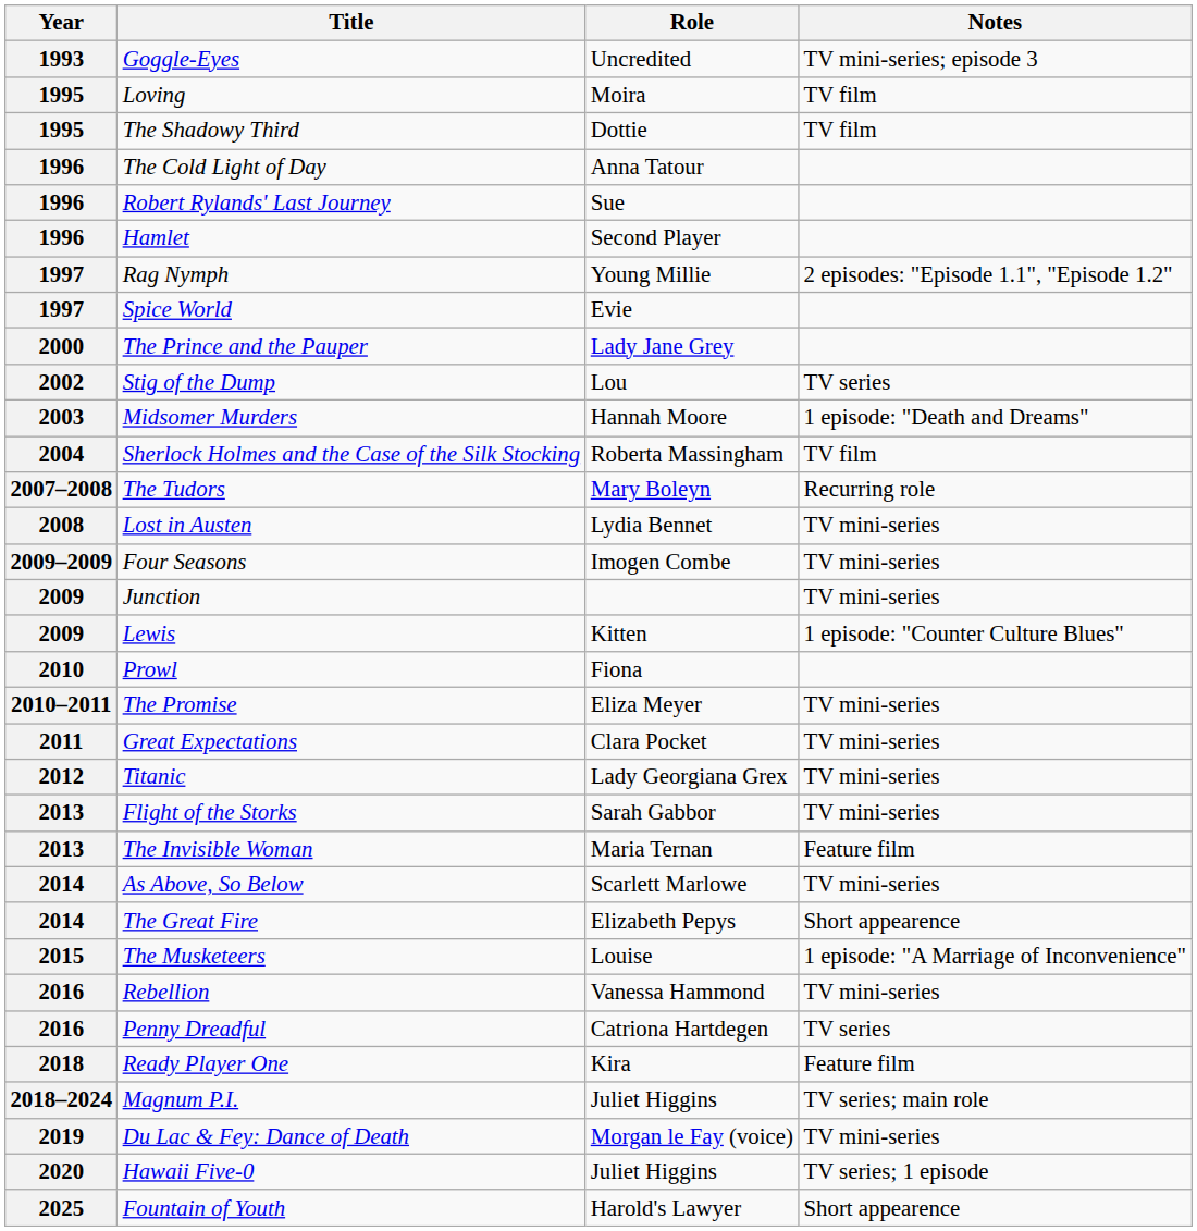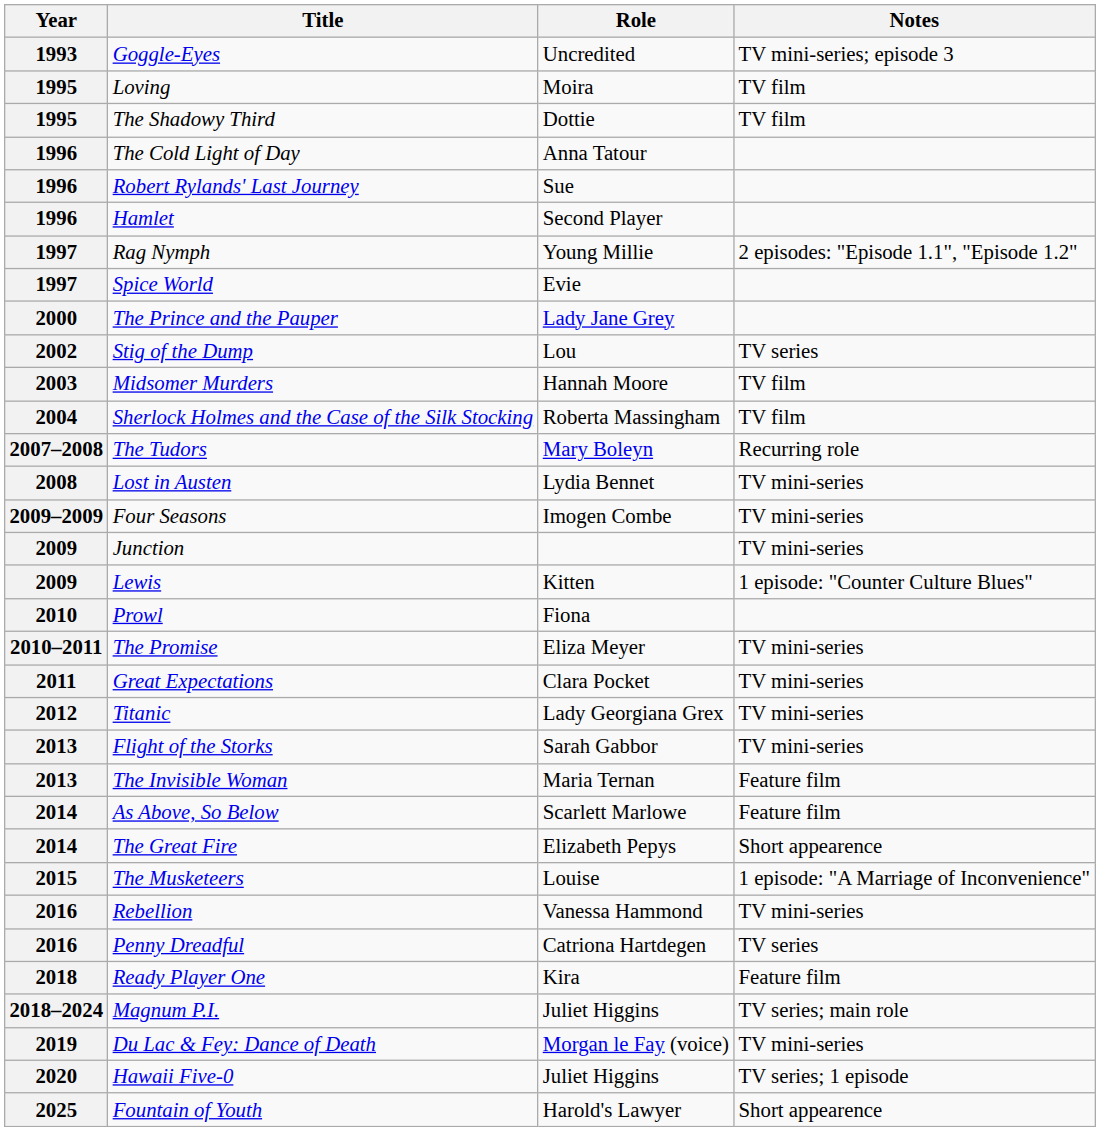Midsomer Murders | Notes: 1 episode: "Death and Dreams" -> TV film
As Above, So Below | Notes: TV mini-series -> Feature film
